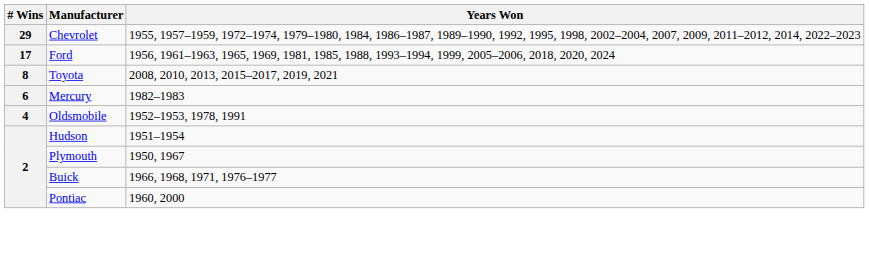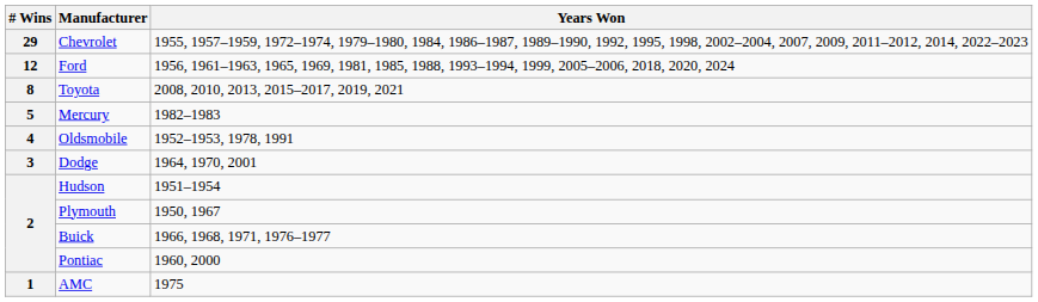Ford | # Wins: 17 -> 12
Mercury | # Wins: 6 -> 5
+ row: 3 | Dodge | 1964, 1970, 2001
+ row: 1 | AMC | 1975
